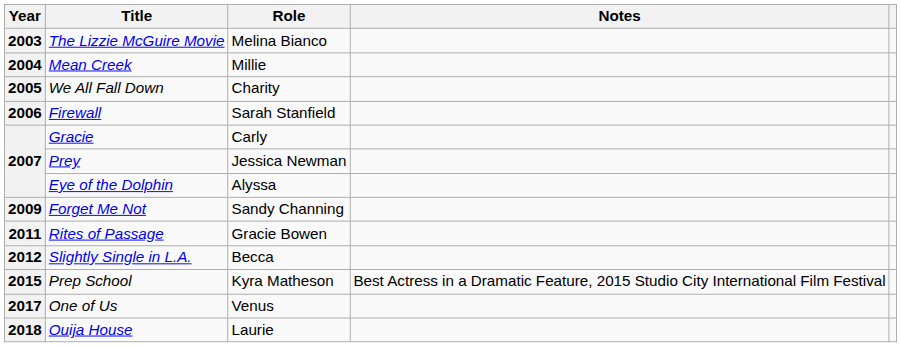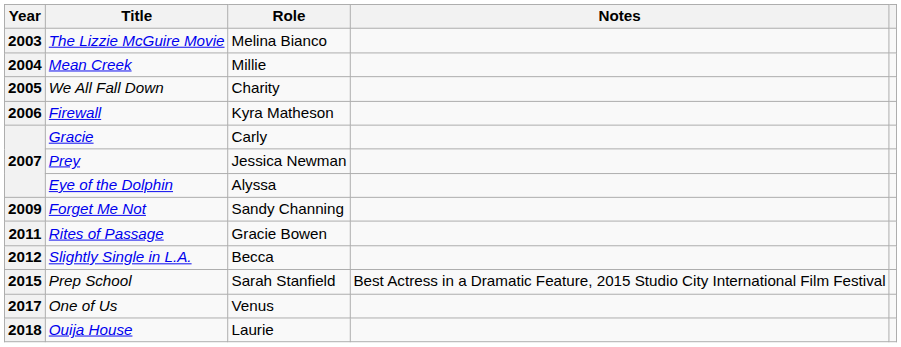Firewall | Role: Sarah Stanfield -> Kyra Matheson
Prep School | Role: Kyra Matheson -> Sarah Stanfield
